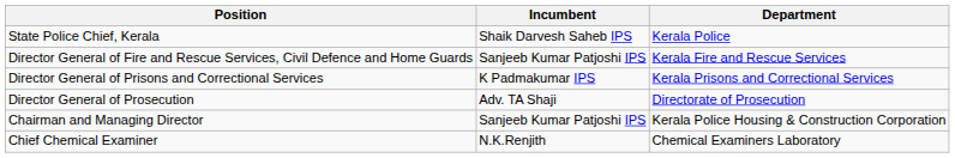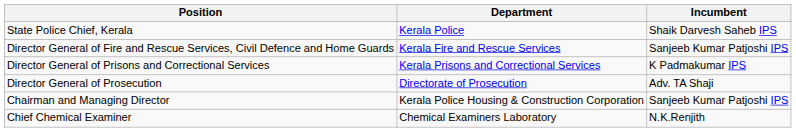columns swapped: Department <-> Incumbent
